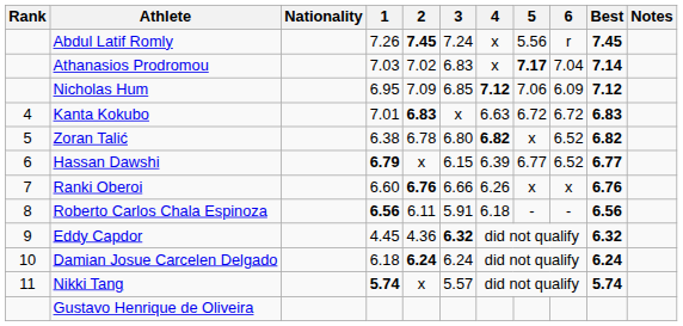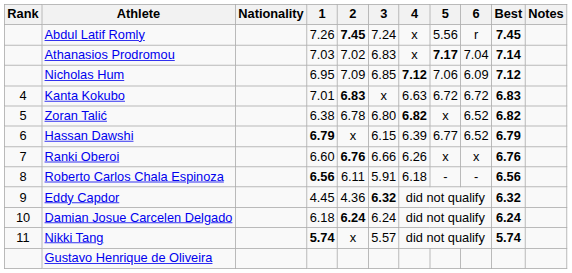Hassan Dawshi | Best: 6.77 -> 6.79
